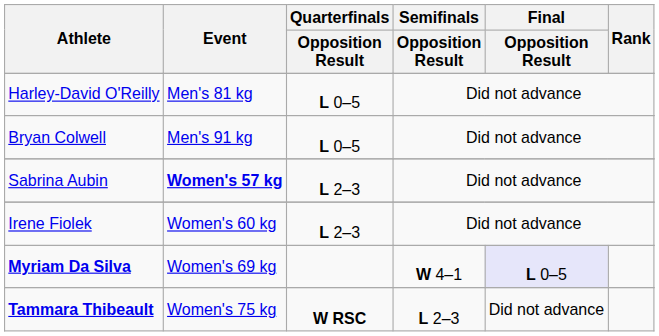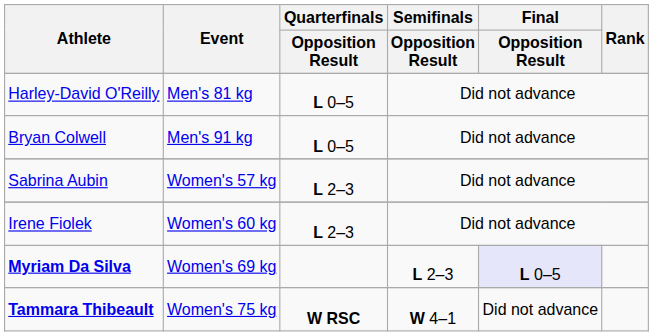Sabrina Aubin | Event: bold -> normal
Myriam Da Silva | Semifinals / Opposition Result: W 4–1 -> L 2–3
Tammara Thibeault | Semifinals / Opposition Result: L 2–3 -> W 4–1
